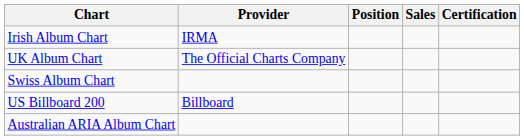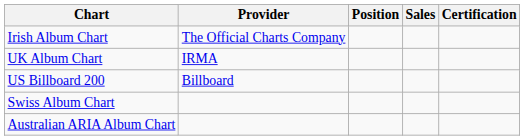Irish Album Chart | Provider: IRMA -> The Official Charts Company
UK Album Chart | Provider: The Official Charts Company -> IRMA
rows swapped: US Billboard 200 <-> Swiss Album Chart
